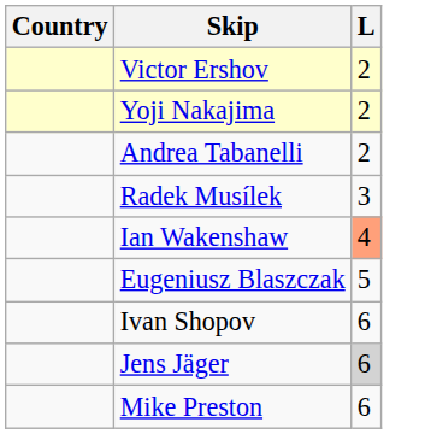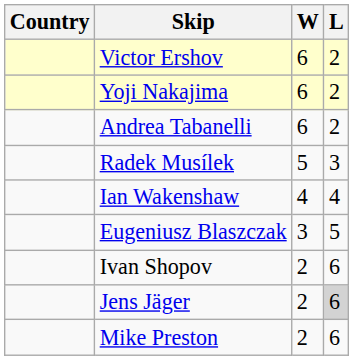+ column: W | 6 | 6 | 6 | 5 | 4 | 3 | 2 | 2 | 2
Ian Wakenshaw | L: lightsalmon background -> no background
